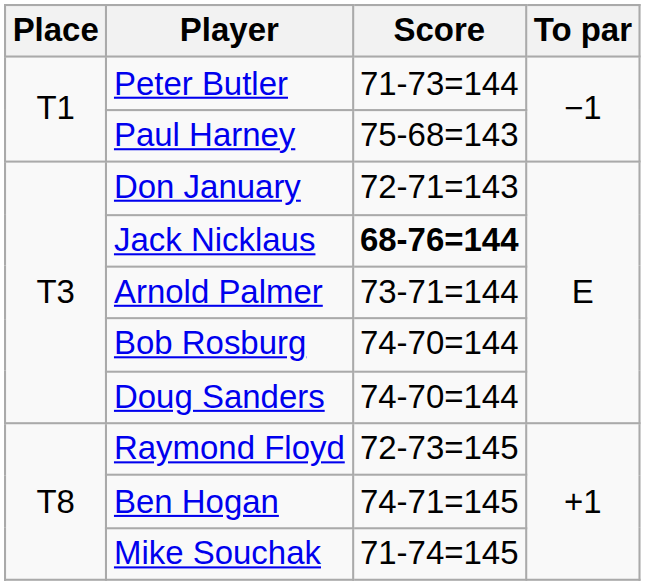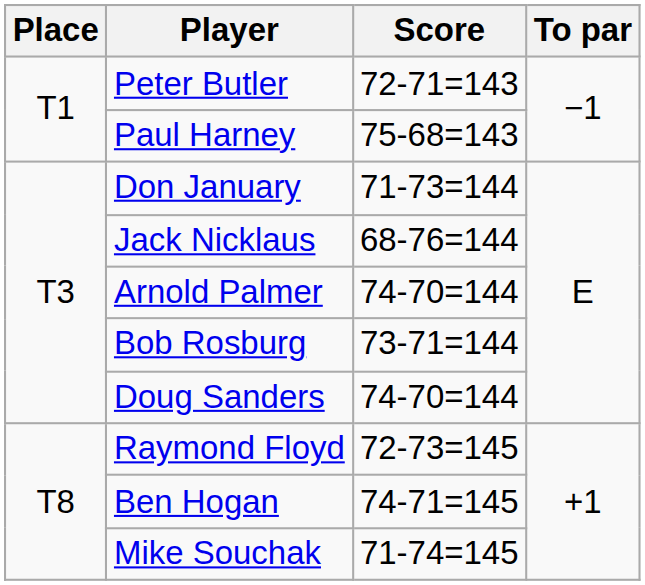Peter Butler | Score: 71-73=144 -> 72-71=143
Don January | Score: 72-71=143 -> 71-73=144
Jack Nicklaus | Score: bold -> normal
Arnold Palmer | Score: 73-71=144 -> 74-70=144
Bob Rosburg | Score: 74-70=144 -> 73-71=144
